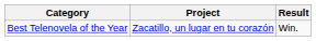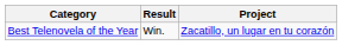columns swapped: Project <-> Result
